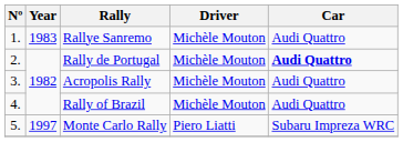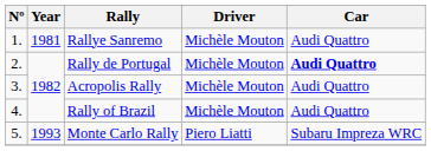Rallye Sanremo | Year: 1983 -> 1981
Monte Carlo Rally | Year: 1997 -> 1993
